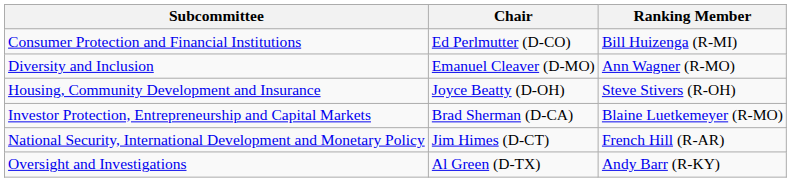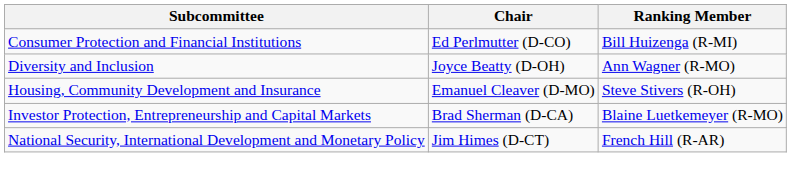Diversity and Inclusion | Chair: Emanuel Cleaver (D-MO) -> Joyce Beatty (D-OH)
Housing, Community Development and Insurance | Chair: Joyce Beatty (D-OH) -> Emanuel Cleaver (D-MO)
- row: Oversight and Investigations | Al Green (D-TX) | Andy Barr (R-KY)
